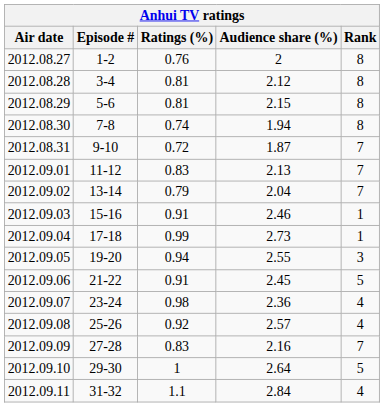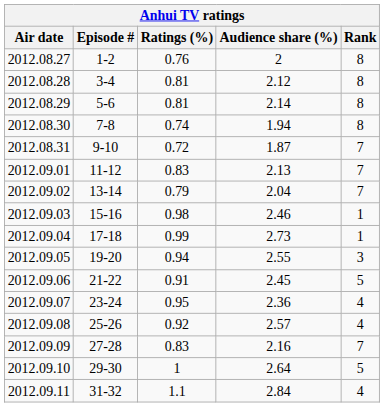2012.08.29 | Audience share (%): 2.15 -> 2.14
2012.09.03 | Ratings (%): 0.91 -> 0.98
2012.09.07 | Ratings (%): 0.98 -> 0.95
